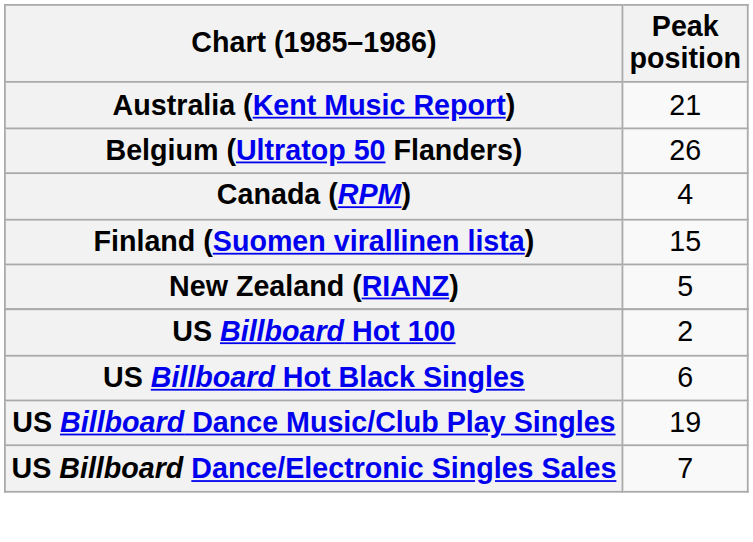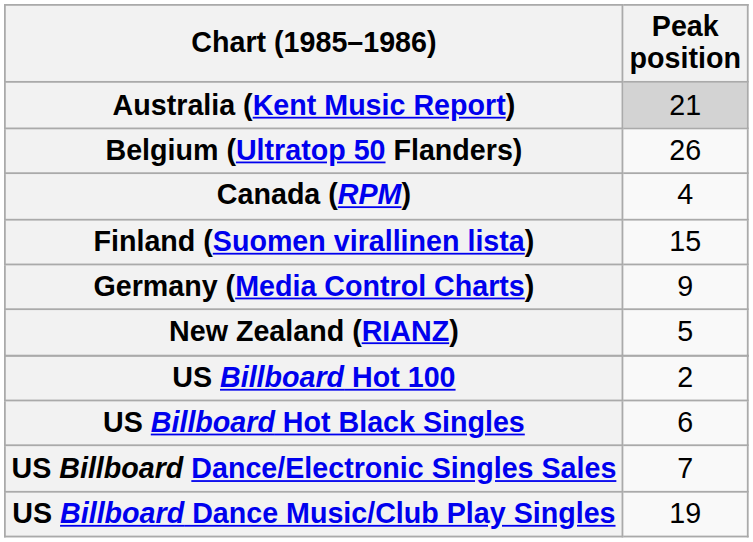Australia (Kent Music Report) | Peak position: no background -> lightgrey background
+ row: Germany (Media Control Charts) | 9
rows swapped: US Billboard Dance/Electronic Singles Sales <-> US Billboard Dance Music/Club Play Singles
